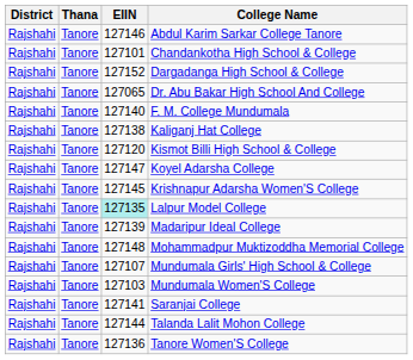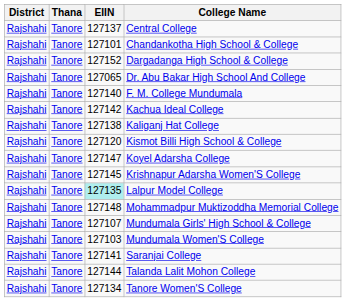- row: Rajshahi | Tanore | 127146 | Abdul Karim Sarkar College Tanore
+ row: Rajshahi | Tanore | 127137 | Central College
+ row: Rajshahi | Tanore | 127142 | Kachua Ideal College
- row: Rajshahi | Tanore | 127139 | Madaripur Ideal College
Tanore Women'S College | EIIN: 127136 -> 127134
